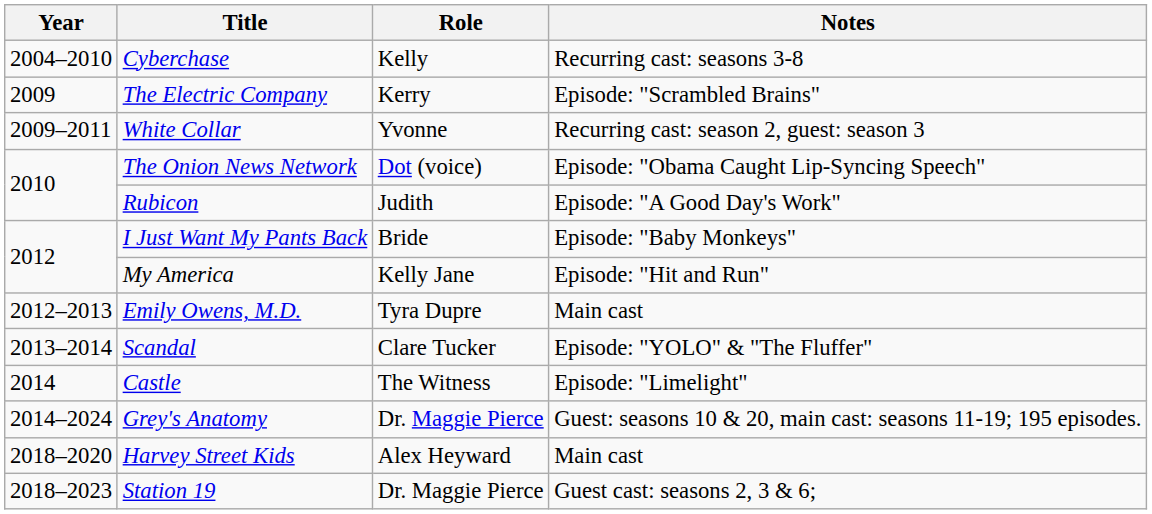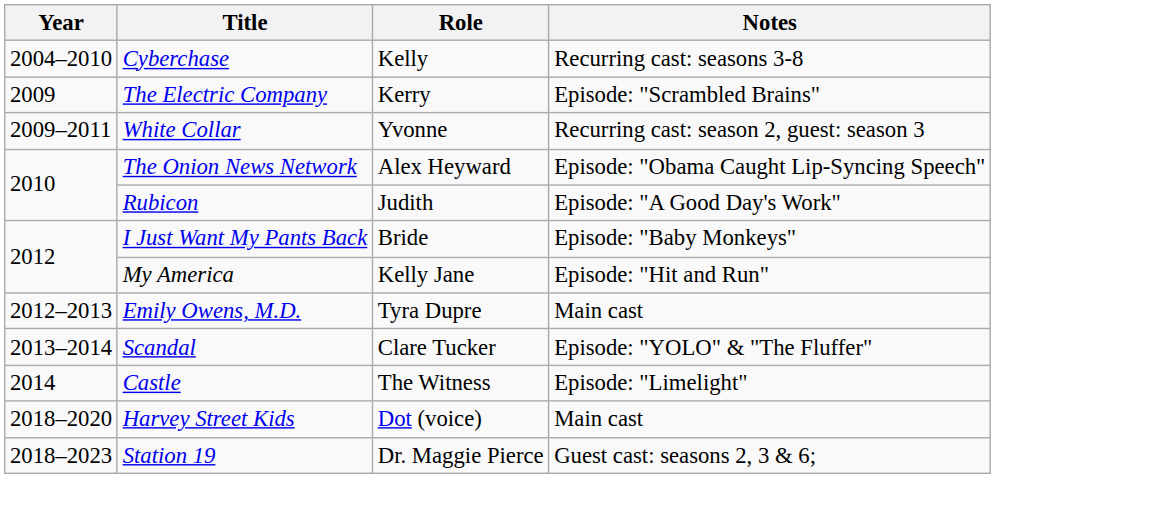The Onion News Network | Role: Dot (voice) -> Alex Heyward
- row: 2014–2024 | Grey's Anatomy | Dr. Maggie Pierce | Guest: seasons 10 & 20, main cast: seasons 11-19; 195 episodes.
Harvey Street Kids | Role: Alex Heyward -> Dot (voice)
